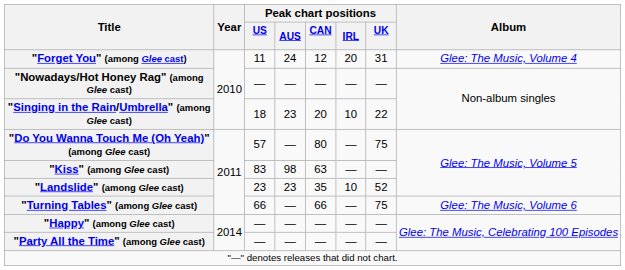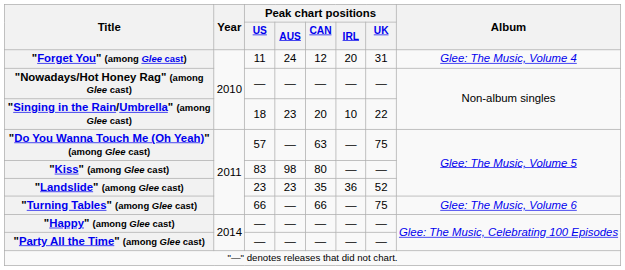"Do You Wanna Touch Me (Oh Yeah)"(among Glee cast) | Peak chart positions / CAN: 80 -> 63
"Kiss" (among Glee cast) | Peak chart positions / CAN: 63 -> 80
"Landslide" (among Glee cast) | Peak chart positions / IRL: 10 -> 36
